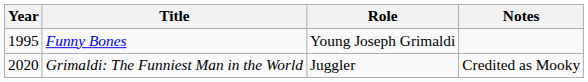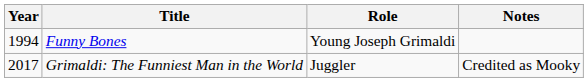Funny Bones | Year: 1995 -> 1994
Grimaldi: The Funniest Man in the World | Year: 2020 -> 2017
